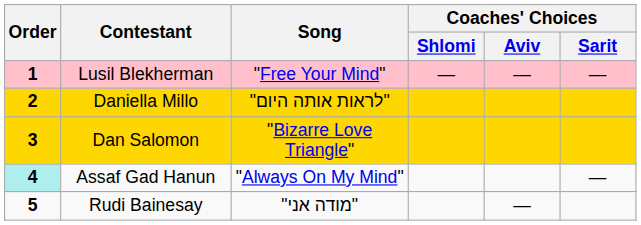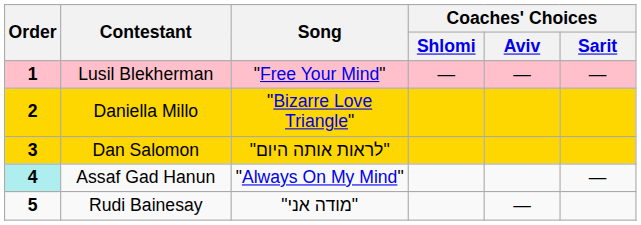Daniella Millo | Song: "לראות אותה היום" -> "Bizarre Love Triangle"
Dan Salomon | Song: "Bizarre Love Triangle" -> "לראות אותה היום"
